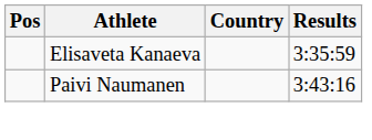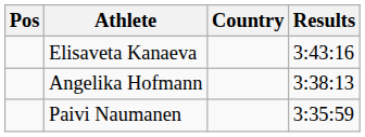Elisaveta Kanaeva | Results: 3:35:59 -> 3:43:16
+ row: Angelika Hofmann | 3:38:13
Paivi Naumanen | Results: 3:43:16 -> 3:35:59
